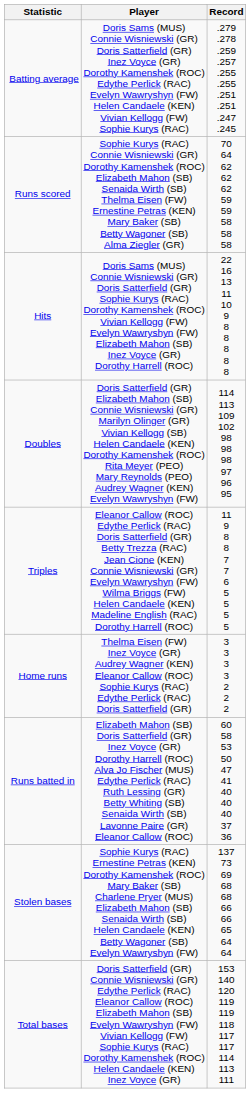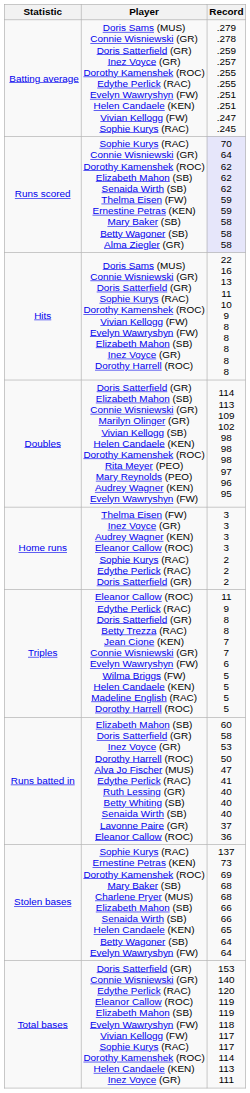Runs scored | Record: no background -> lavender background
rows swapped: Triples <-> Home runs
